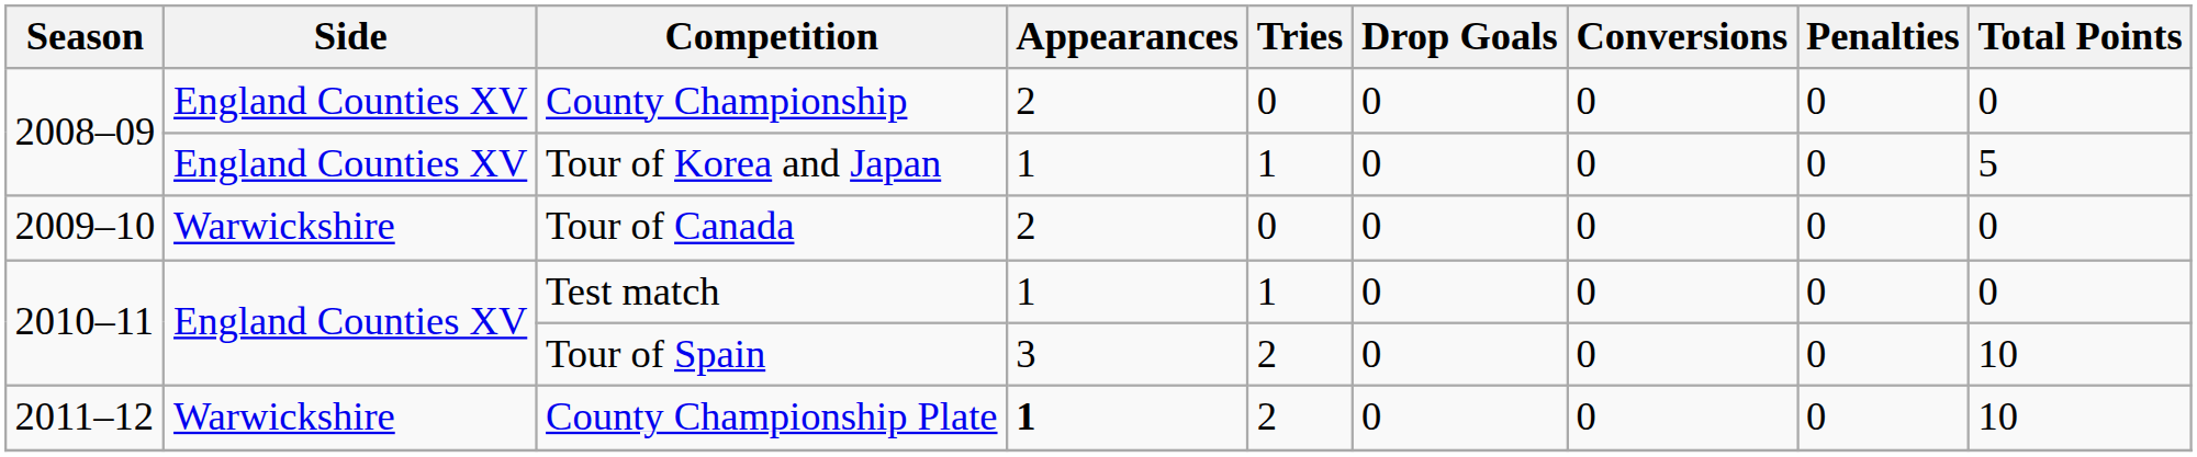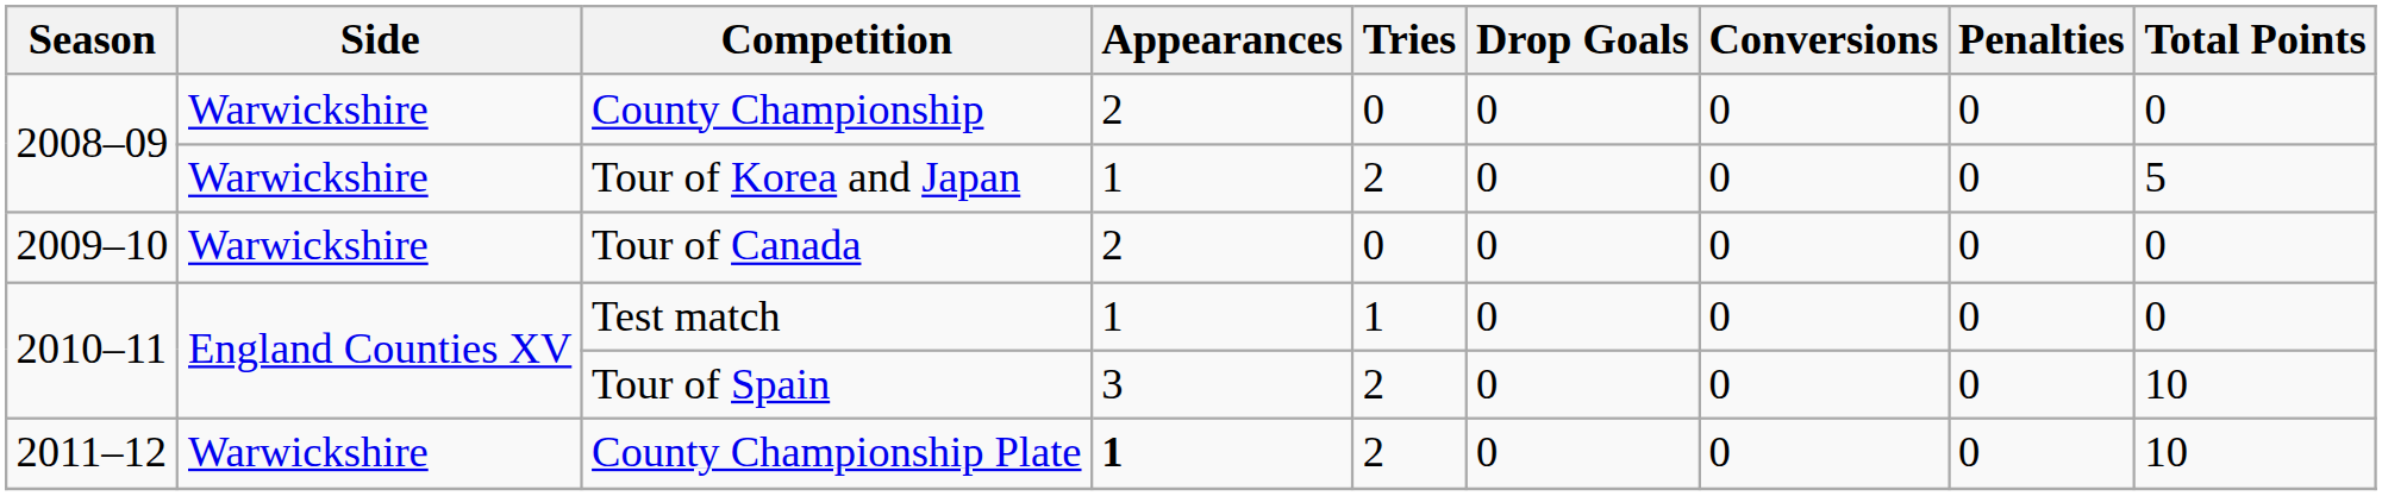County Championship | Side: England Counties XV -> Warwickshire
Tour of Korea and Japan | Side: England Counties XV -> Warwickshire
Tour of Korea and Japan | Tries: 1 -> 2
